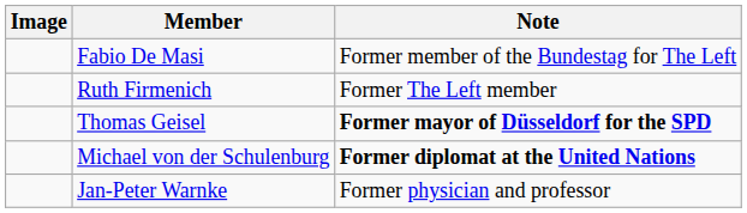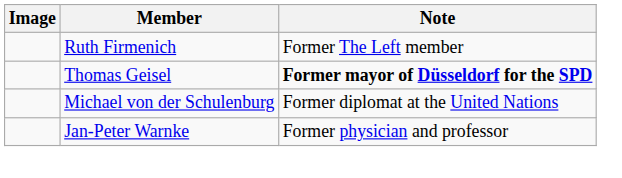- row: Fabio De Masi | Former member of the Bundestag for The Left
Michael von der Schulenburg | Note: bold -> normal
